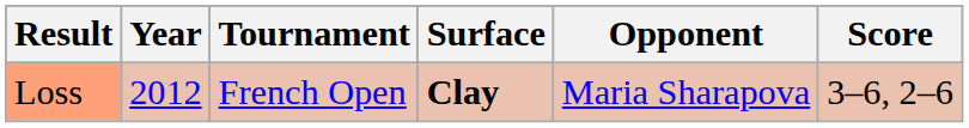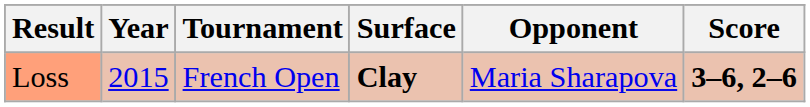Loss | Year: 2012 -> 2015
Loss | Score: normal -> bold
